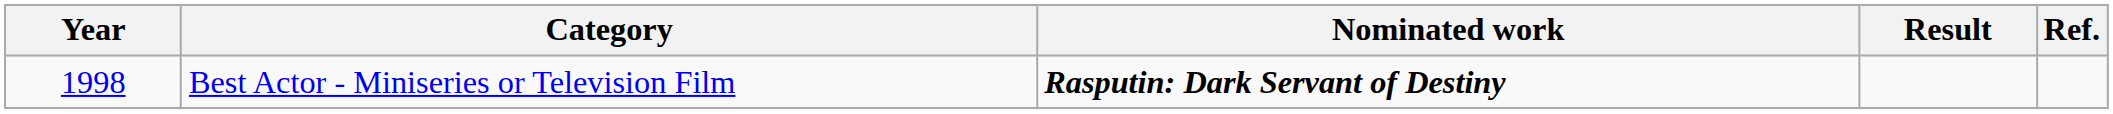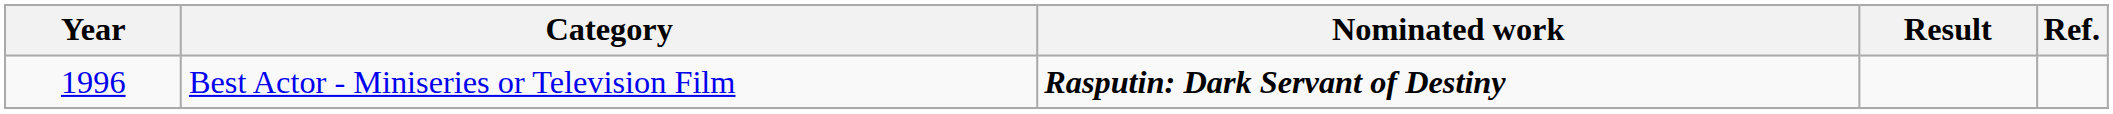Best Actor - Miniseries or Television Film | Year: 1998 -> 1996
